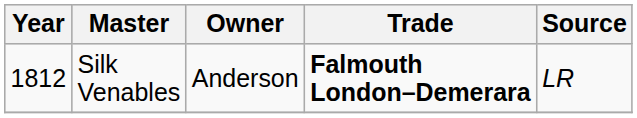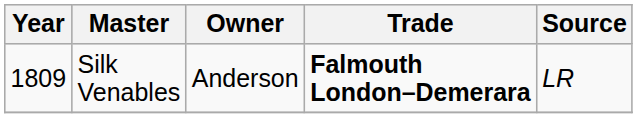Silk Venables | Year: 1812 -> 1809
